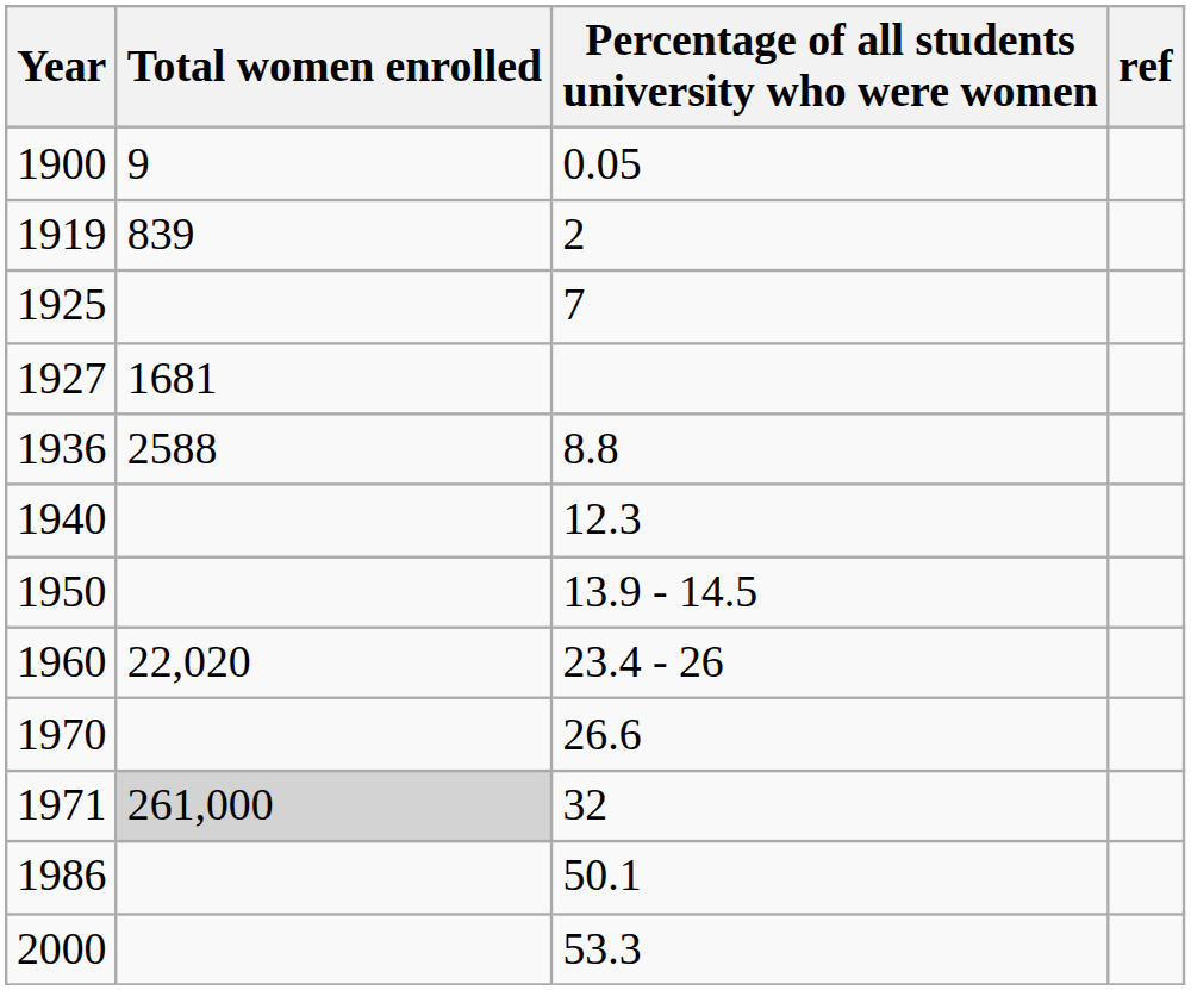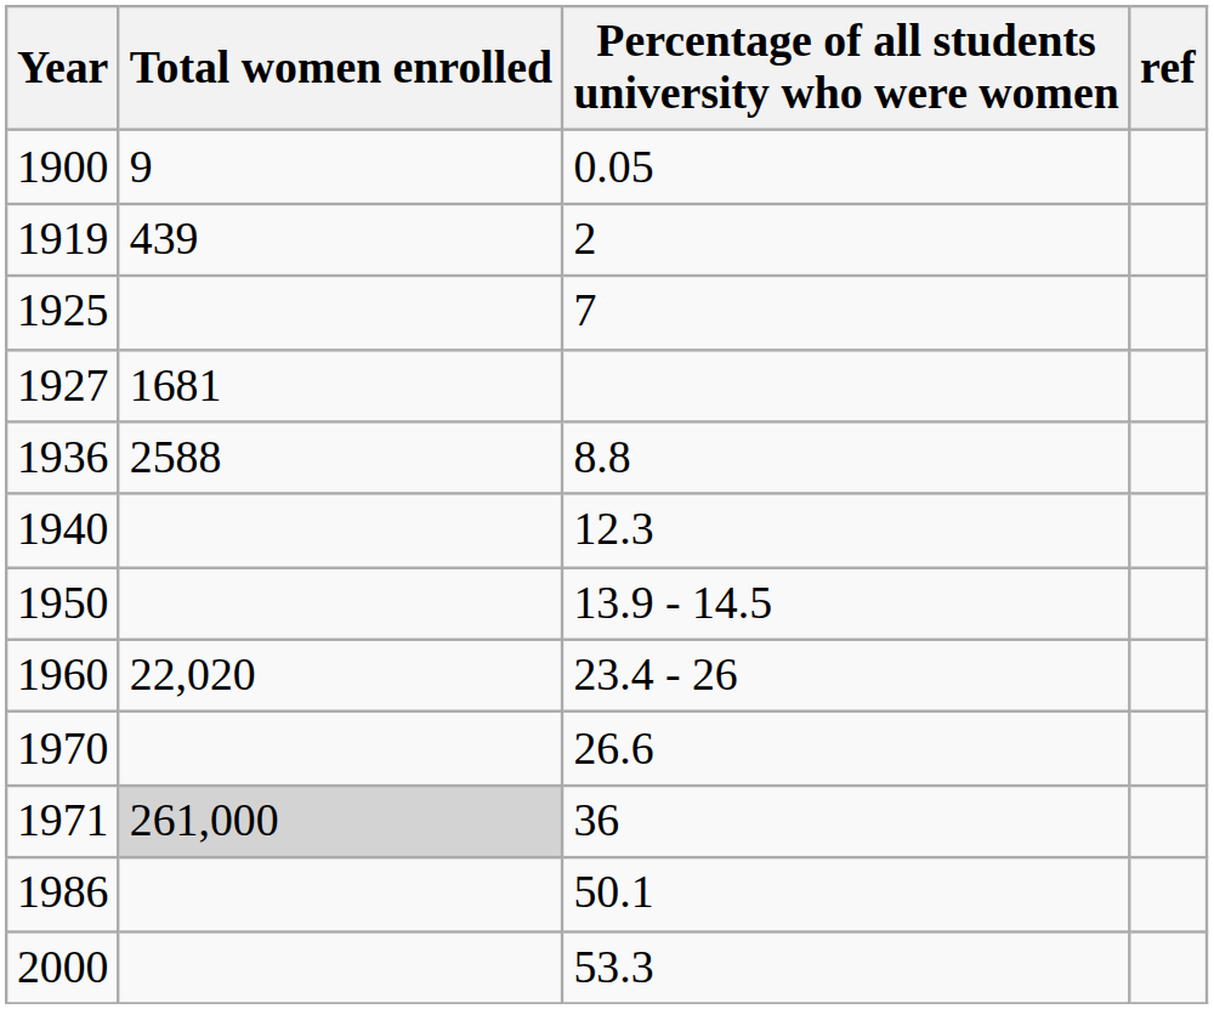1919 | Total women enrolled: 839 -> 439
1971 | Percentage of all students university who were women: 32 -> 36
